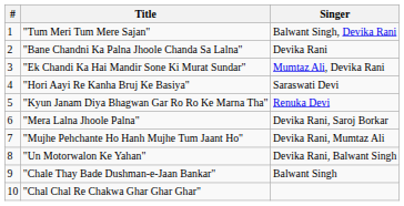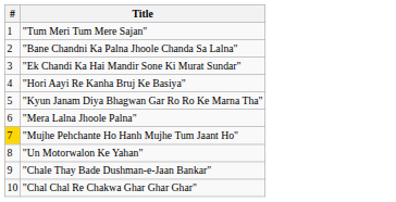- column: Singer | Balwant Singh, Devika Rani | Devika Rani | Mumtaz Ali, Devika Rani | Saraswati Devi | Renuka Devi | Devika Rani, Saroj Borkar | Devika Rani, Mumtaz Ali | Devika Rani, Balwant Singh | Balwant Singh
"Mujhe Pehchante Ho Hanh Mujhe Tum Jaant Ho" | #: no background -> gold background
